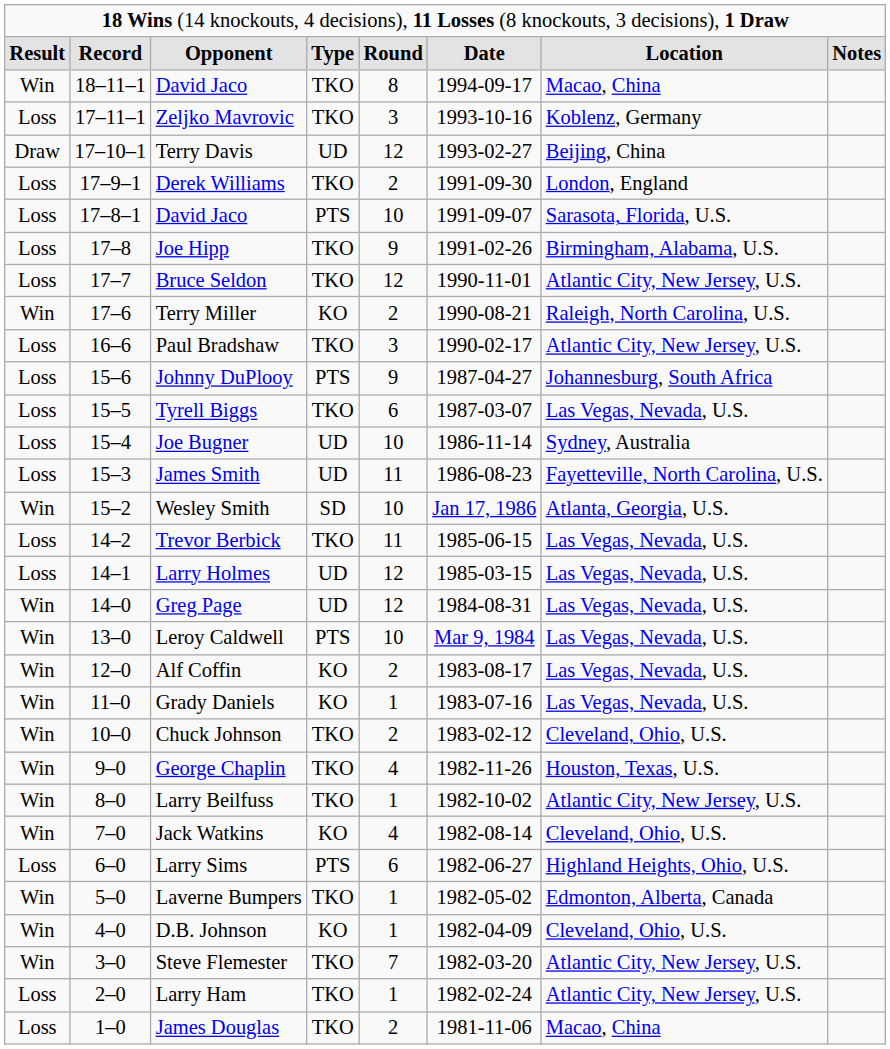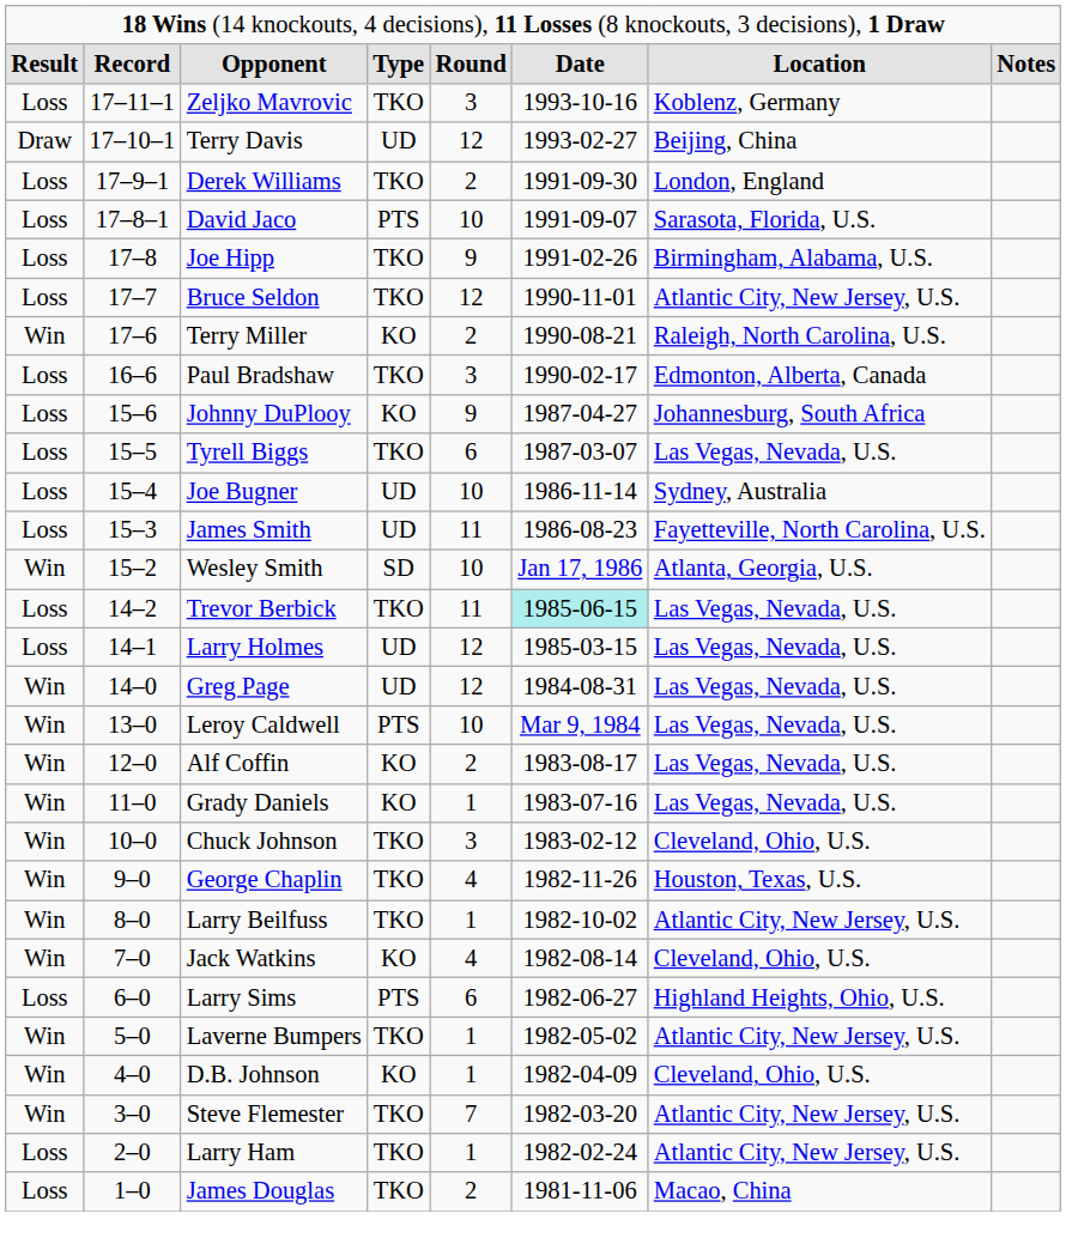- row: Win | 18–11–1 | David Jaco | TKO | 8 | 1994-09-17 | Macao, China
Paul Bradshaw | column 7: Atlantic City, New Jersey, U.S. -> Edmonton, Alberta, Canada
Johnny DuPlooy | column 4: PTS -> KO
Trevor Berbick | column 6: no background -> paleturquoise background
Chuck Johnson | column 5: 2 -> 3
Laverne Bumpers | column 7: Edmonton, Alberta, Canada -> Atlantic City, New Jersey, U.S.
